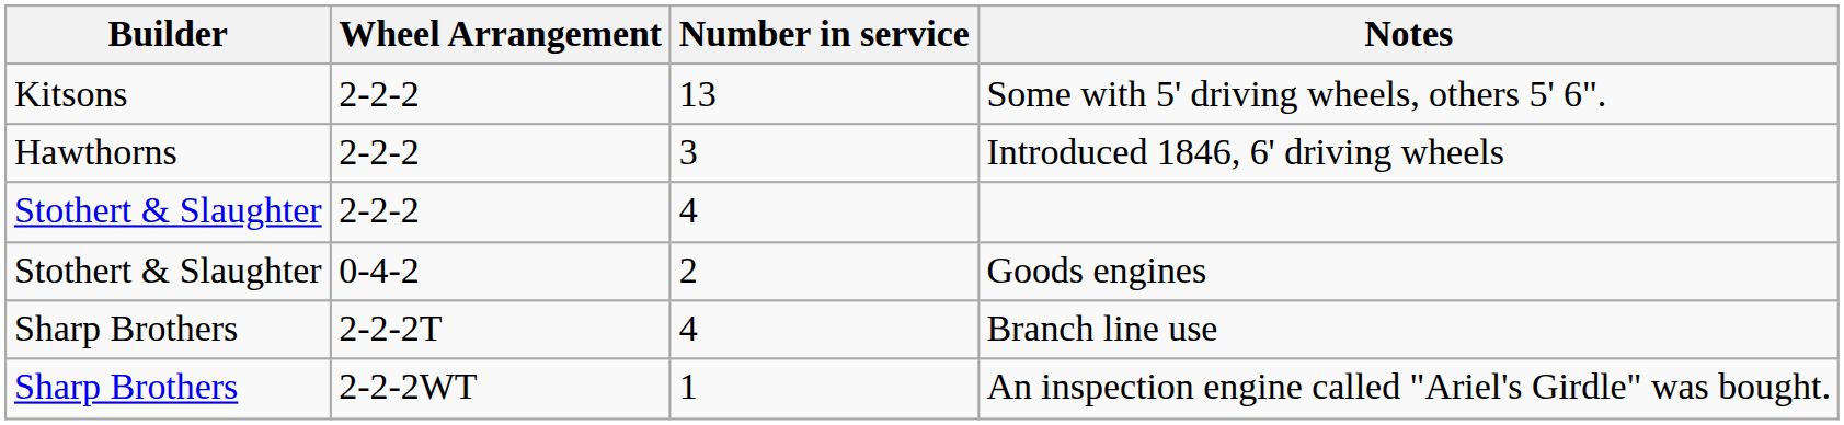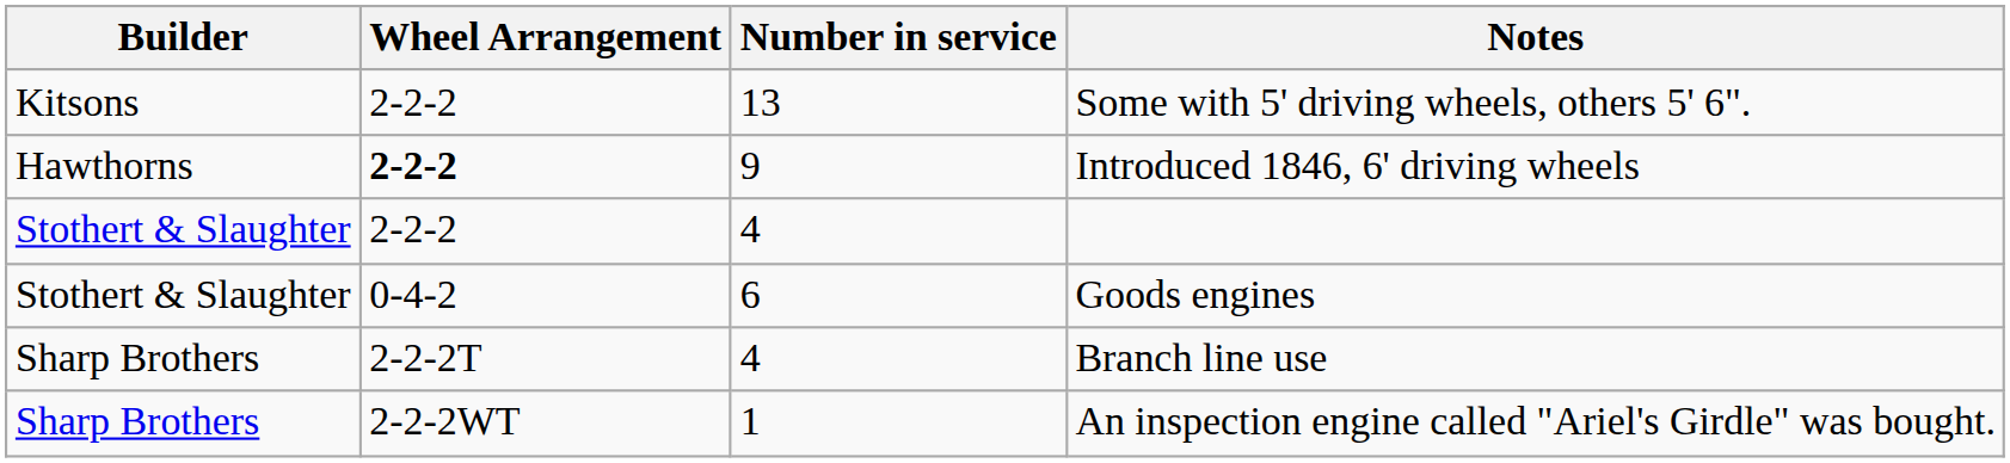Introduced 1846, 6' driving wheels | Wheel Arrangement: normal -> bold
Introduced 1846, 6' driving wheels | Number in service: 3 -> 9
Goods engines | Number in service: 2 -> 6
